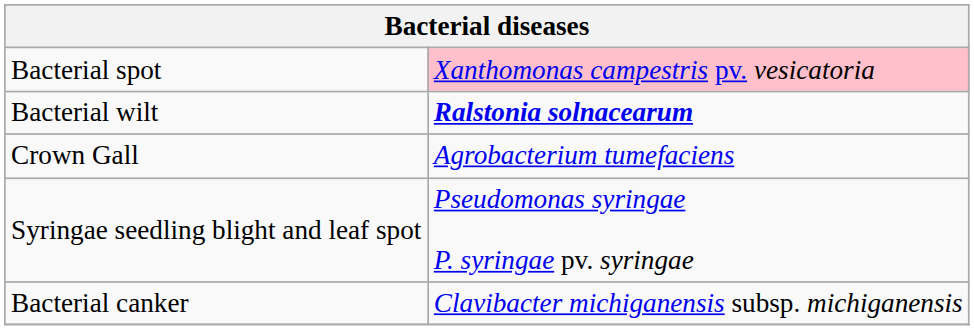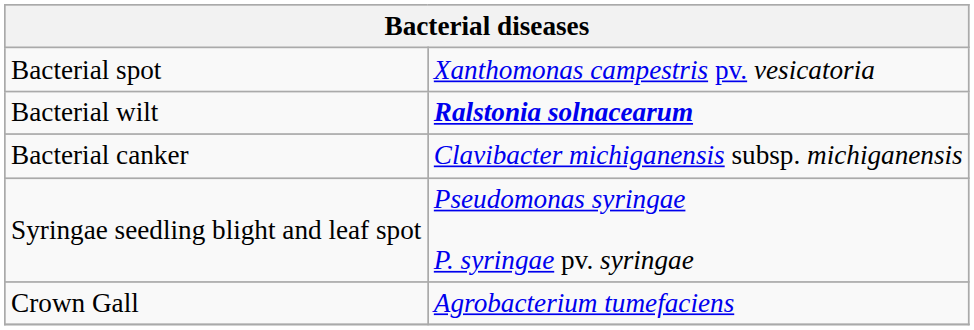Bacterial spot | column 2: pink background -> no background
rows swapped: Bacterial canker <-> Crown Gall
